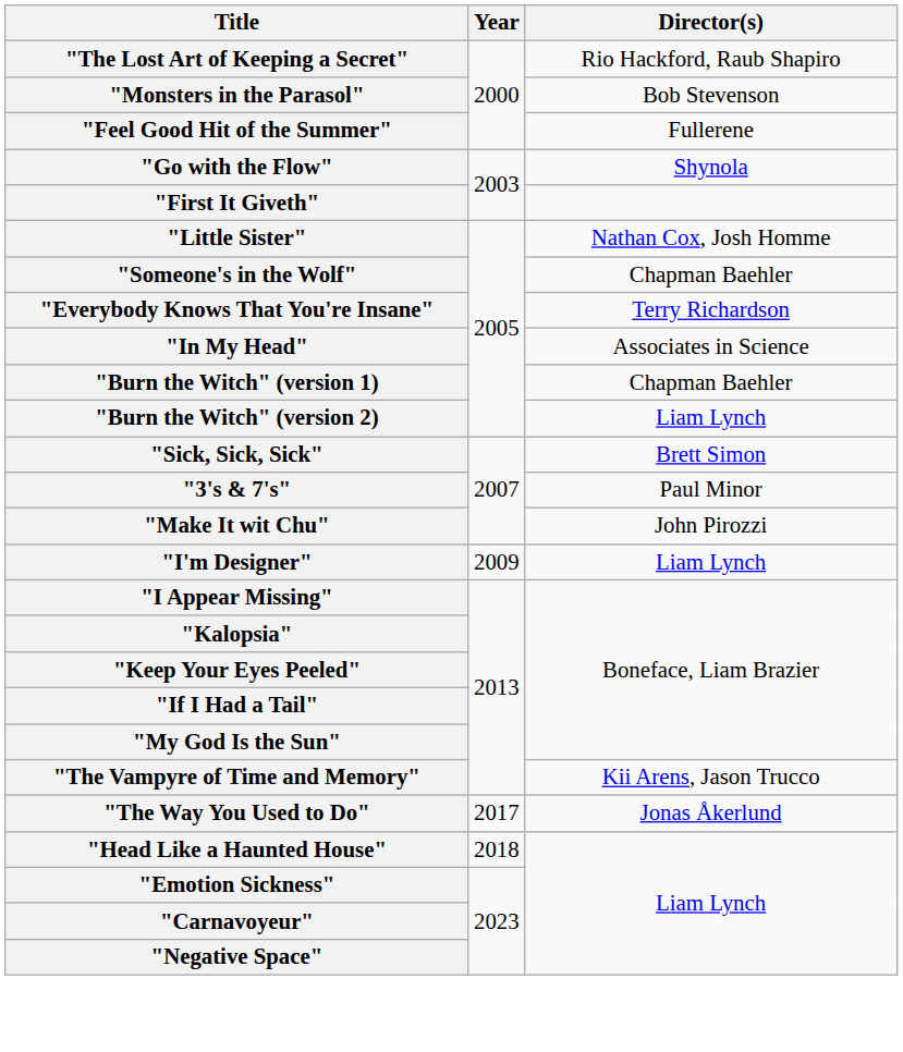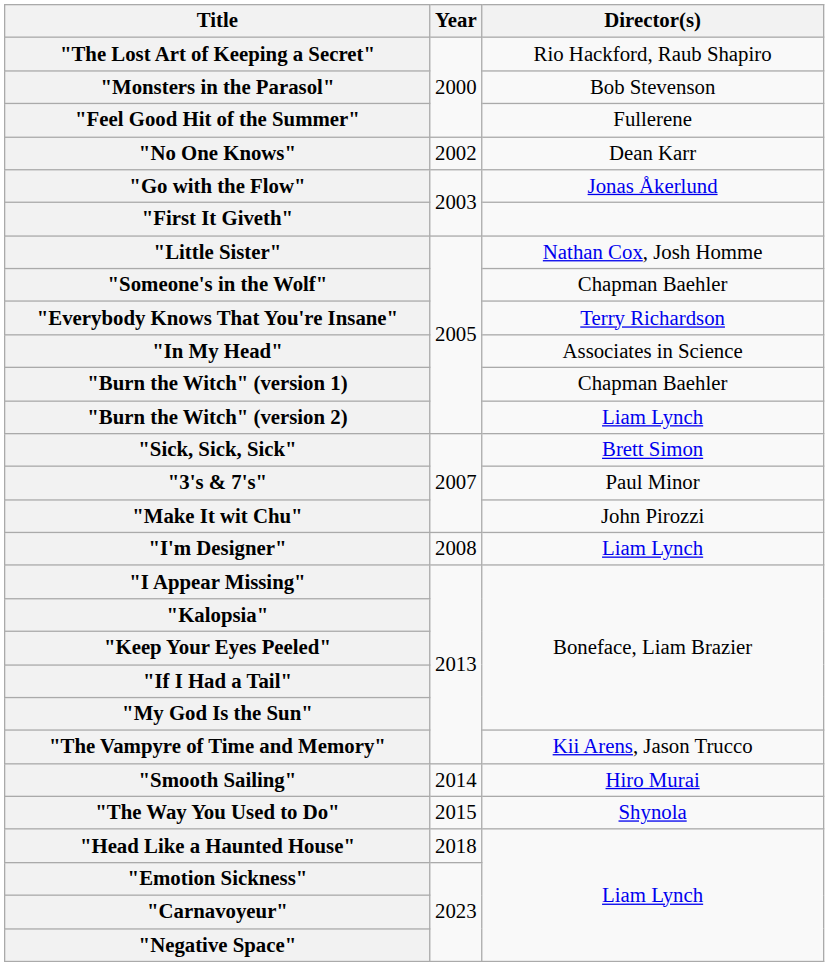+ row: "No One Knows" | 2002 | Dean Karr
"Go with the Flow" | Director(s): Shynola -> Jonas Åkerlund
"I'm Designer" | Year: 2009 -> 2008
+ row: "Smooth Sailing" | 2014 | Hiro Murai
"The Way You Used to Do" | Year: 2017 -> 2015
"The Way You Used to Do" | Director(s): Jonas Åkerlund -> Shynola
